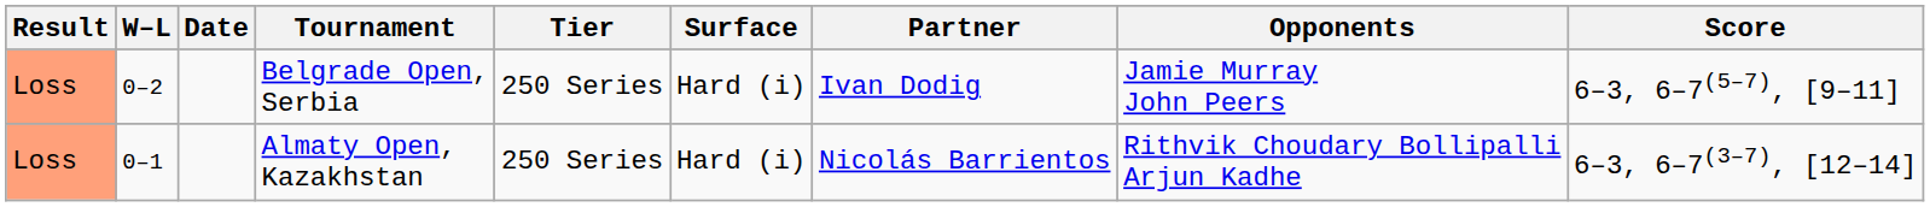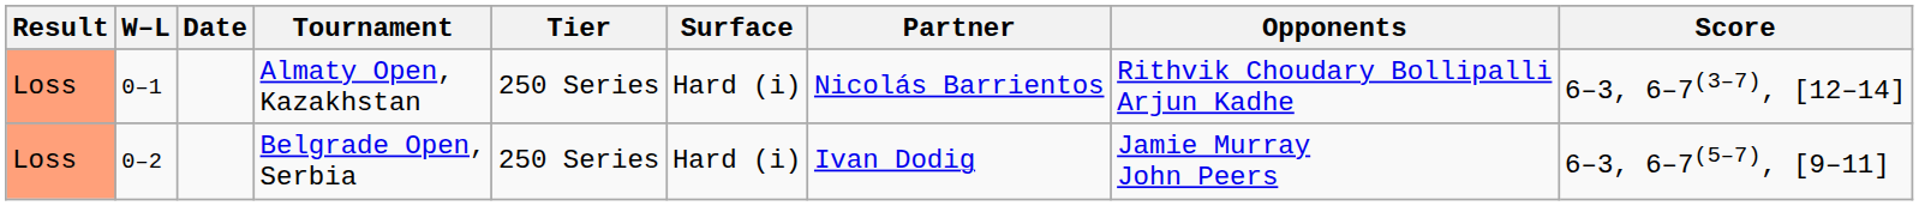rows swapped: Almaty Open, Kazakhstan <-> Belgrade Open, Serbia
